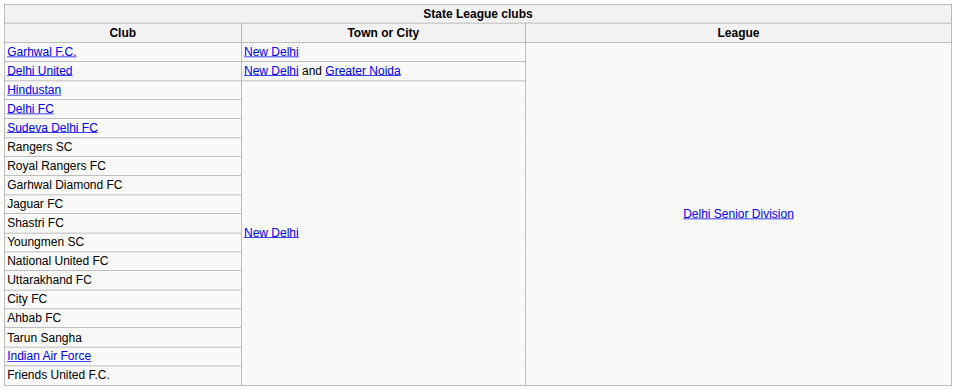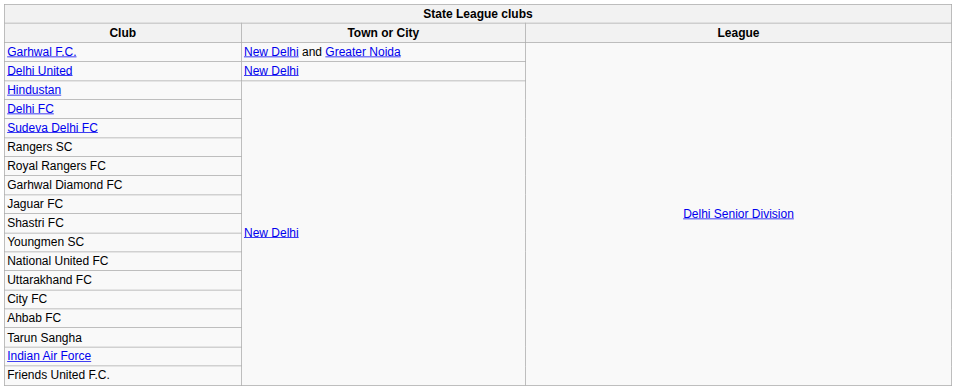Garhwal F.C. | Town or City: New Delhi -> New Delhi and Greater Noida
Delhi United | Town or City: New Delhi and Greater Noida -> New Delhi
